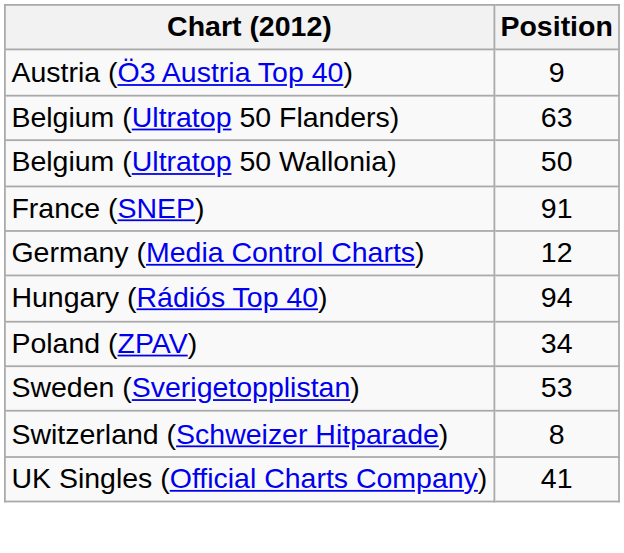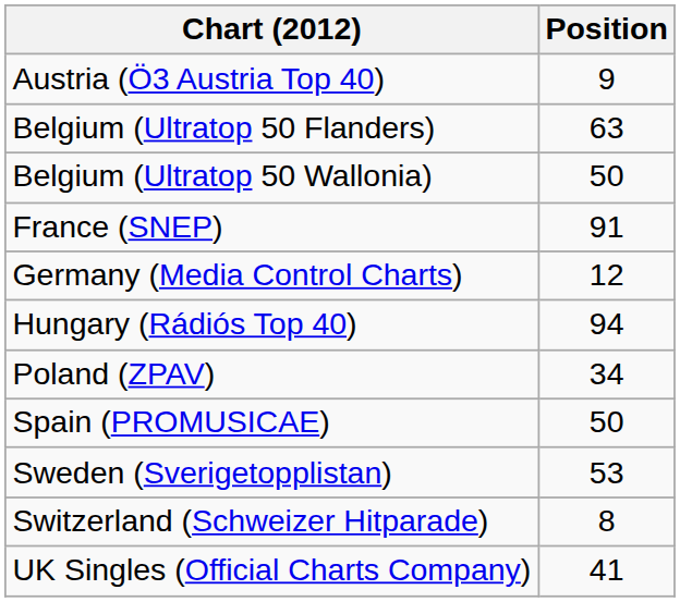+ row: Spain (PROMUSICAE) | 50
